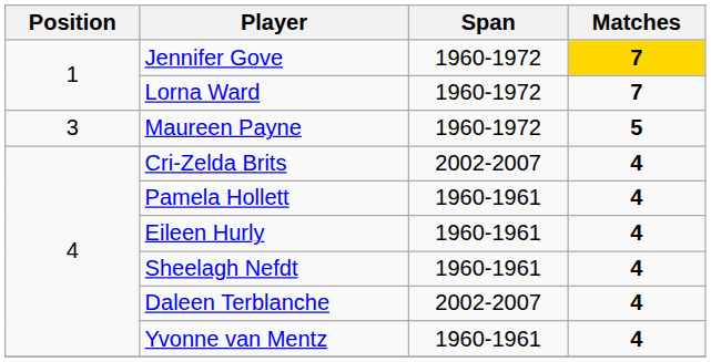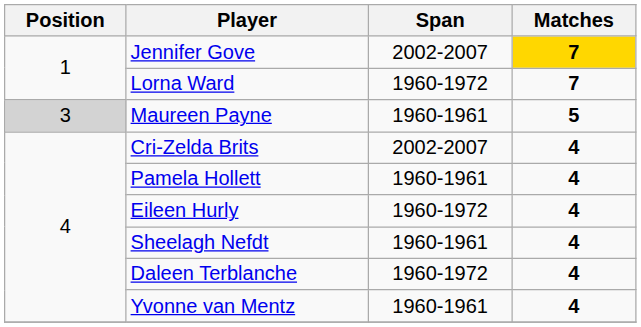Jennifer Gove | Span: 1960-1972 -> 2002-2007
Maureen Payne | Position: no background -> lightgrey background
Maureen Payne | Span: 1960-1972 -> 1960-1961
Eileen Hurly | Span: 1960-1961 -> 1960-1972
Daleen Terblanche | Span: 2002-2007 -> 1960-1972
